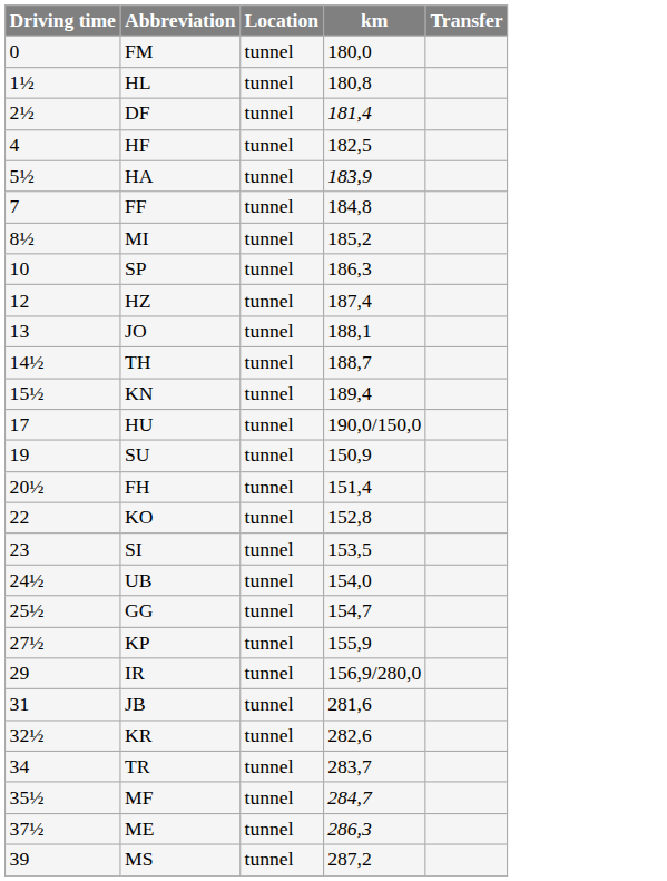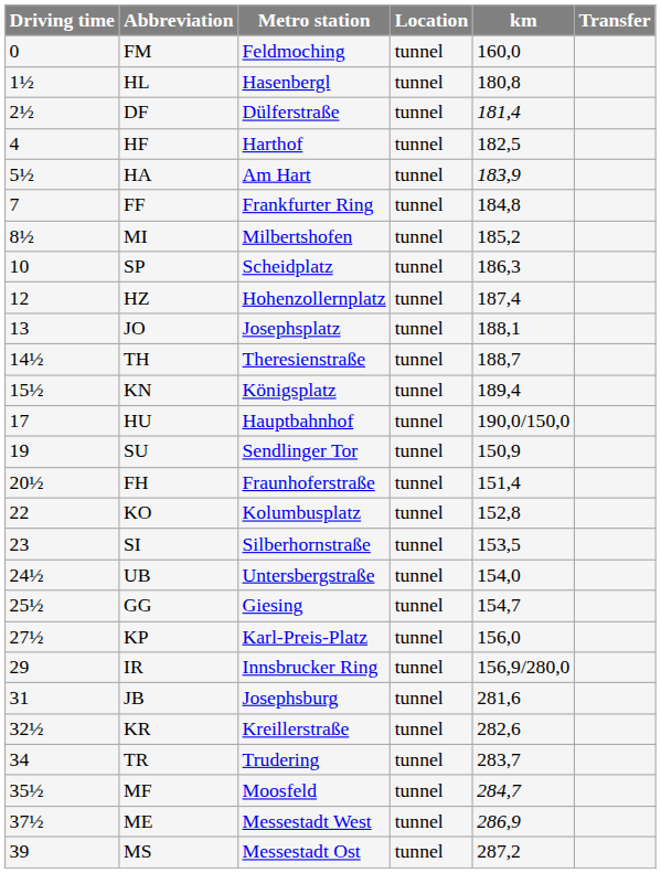+ column: Metro station | Feldmoching | Hasenbergl | Dülferstraße | Harthof | Am Hart | Frankfurter Ring | Milbertshofen | Scheidplatz | Hohenzollernplatz | Josephsplatz | Theresienstraße | Königsplatz | Hauptbahnhof | Sendlinger Tor | Fraunhoferstraße | Kolumbusplatz | Silberhornstraße | Untersbergstraße | Giesing | Karl-Preis-Platz | Innsbrucker Ring | Josephsburg | Kreillerstraße | Trudering | Moosfeld | Messestadt West | Messestadt Ost
FM | km: 180,0 -> 160,0
KP | km: 155,9 -> 156,0
ME | km: 286,3 -> 286,9
